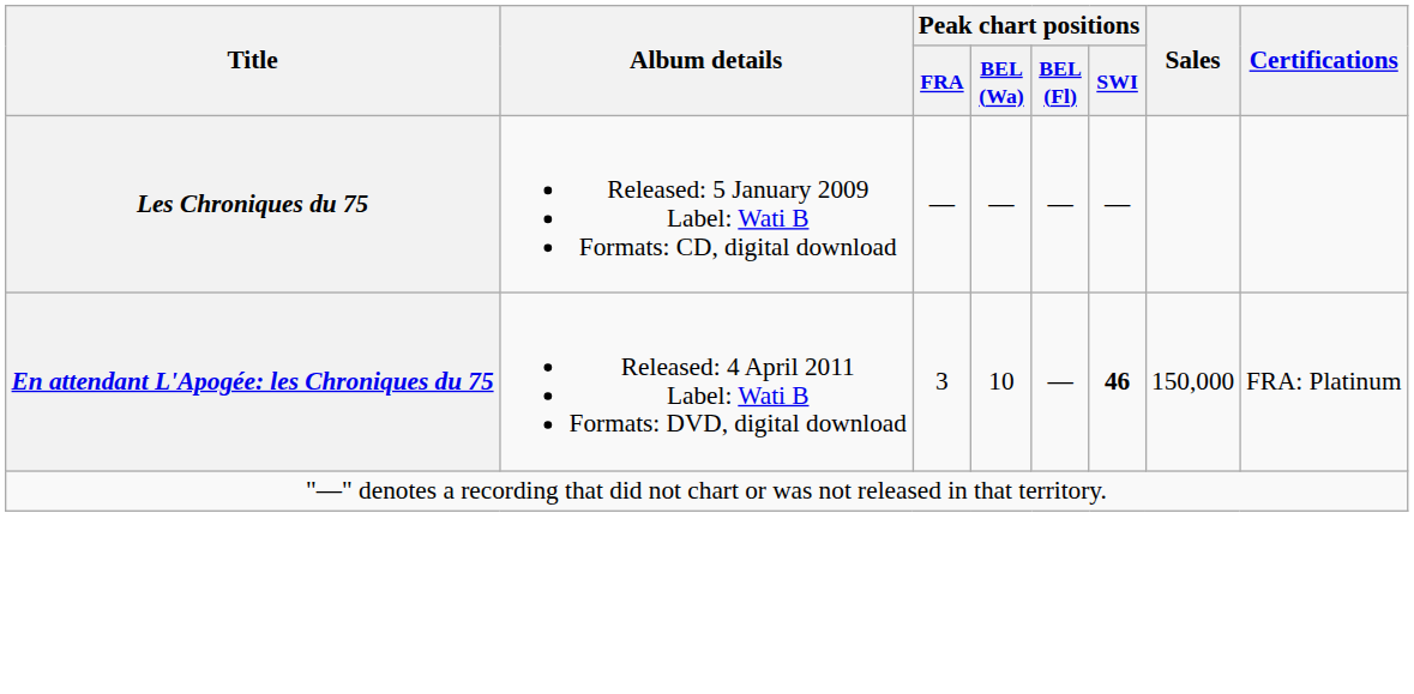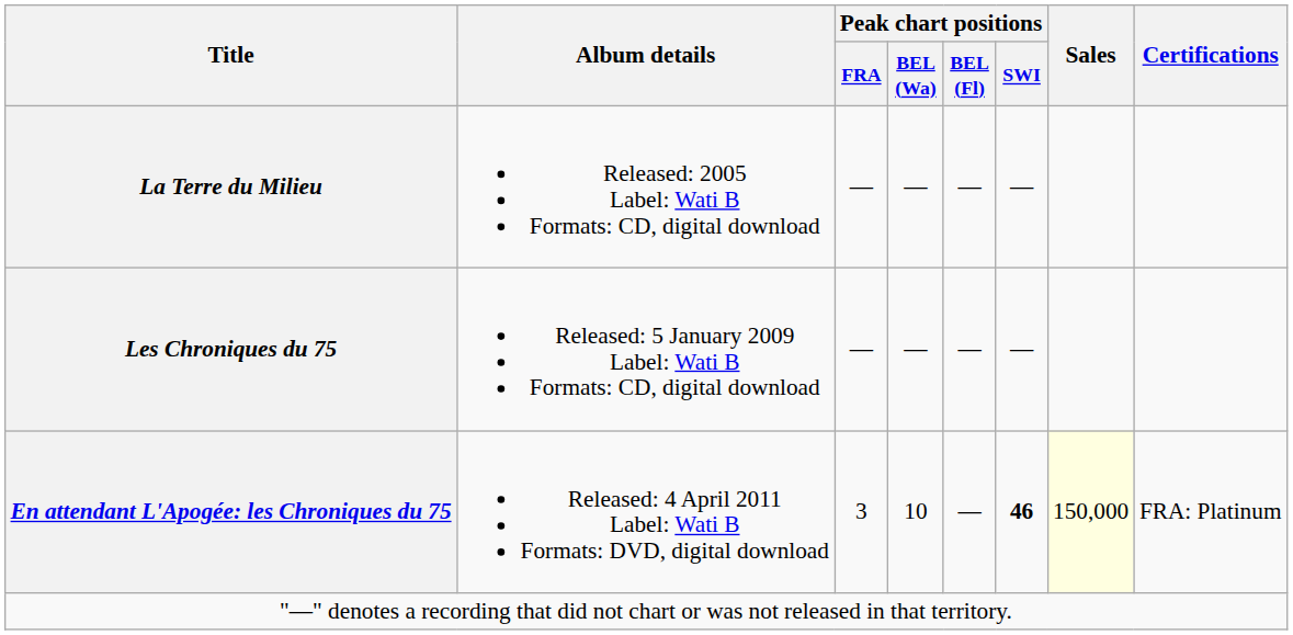+ row: La Terre du Milieu | Released: 2005 Label: Wati B Formats: CD, digital download | — | — | — | —
En attendant L'Apogée: les Chroniques du 75 | Sales: no background -> lightyellow background
